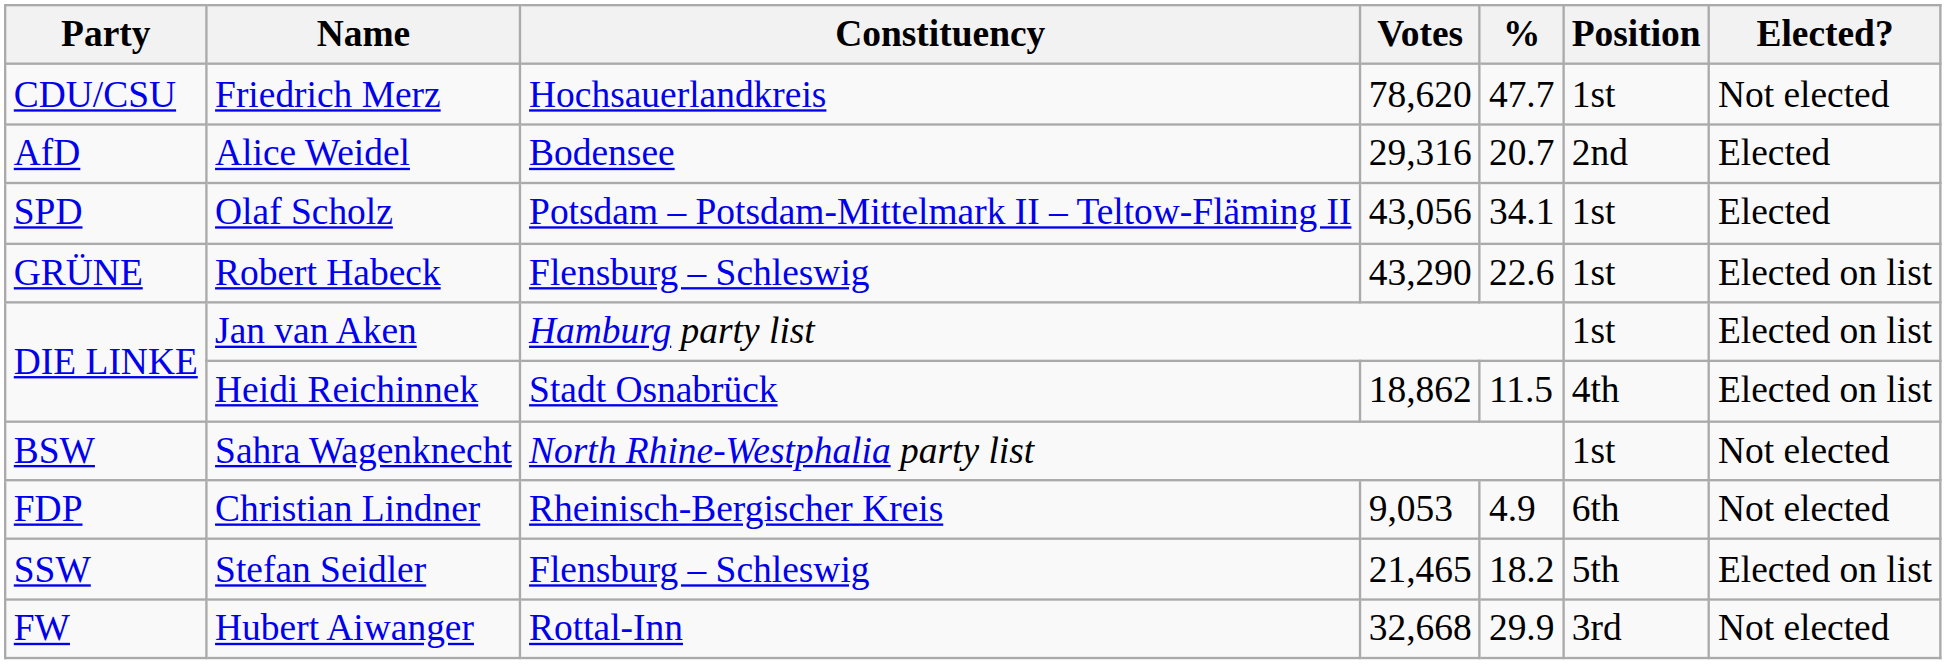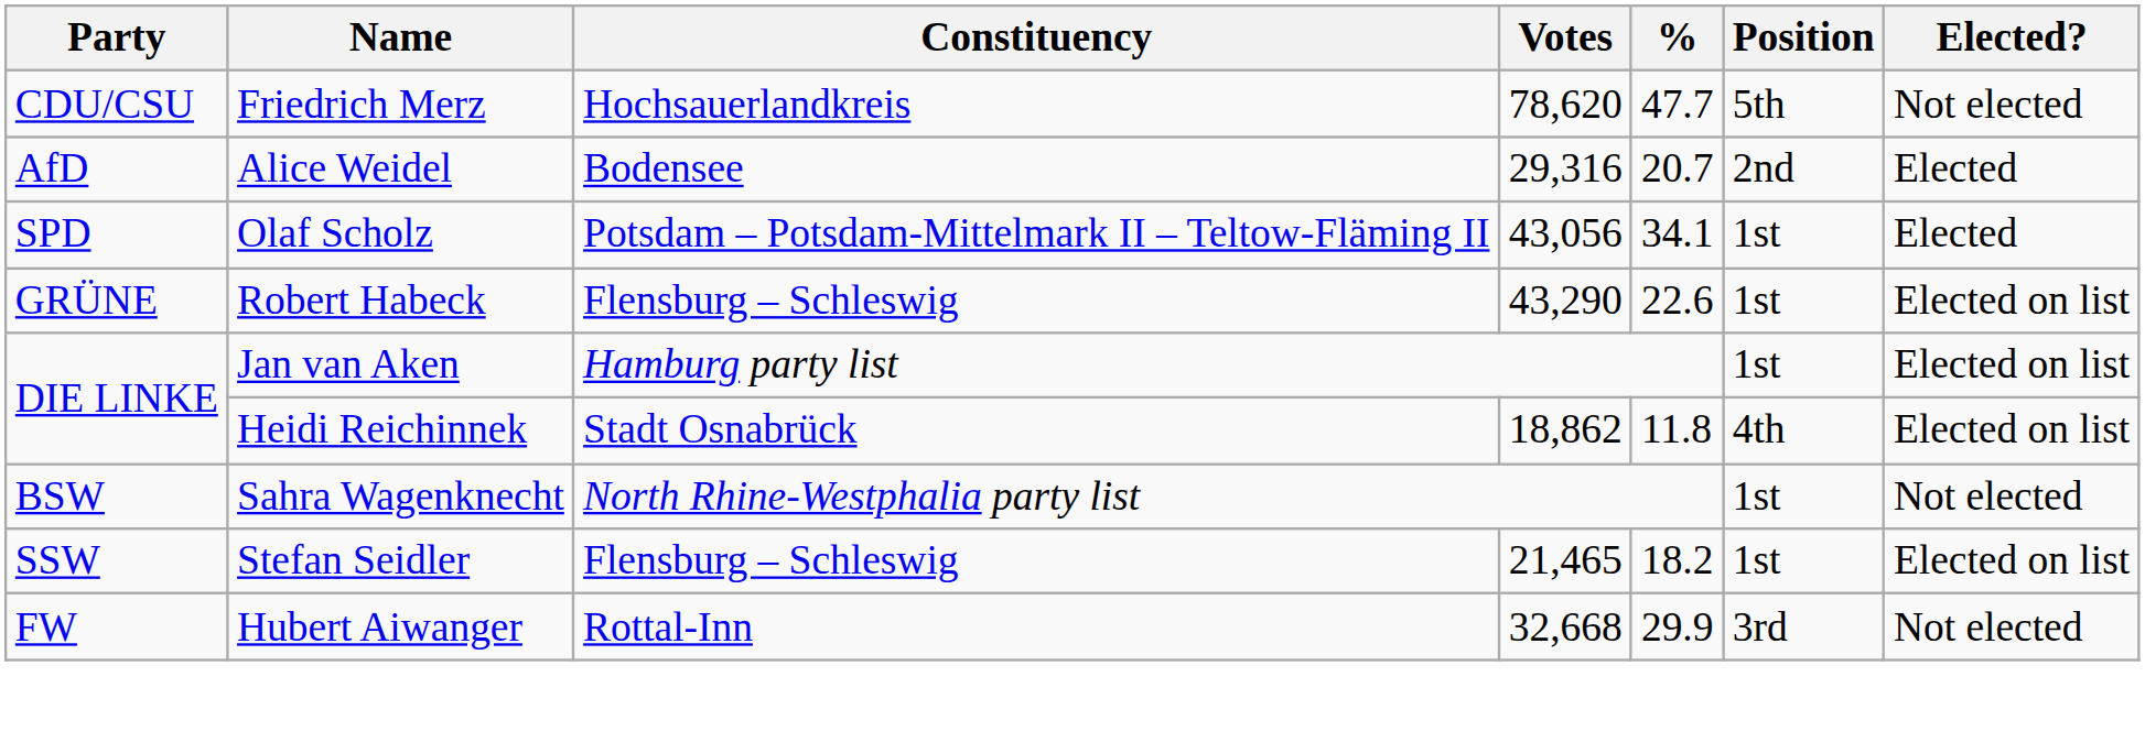Friedrich Merz | Position: 1st -> 5th
Heidi Reichinnek | %: 11.5 -> 11.8
- row: FDP | Christian Lindner | Rheinisch-Bergischer Kreis | 9,053 | 4.9 | 6th | Not elected
Stefan Seidler | Position: 5th -> 1st
